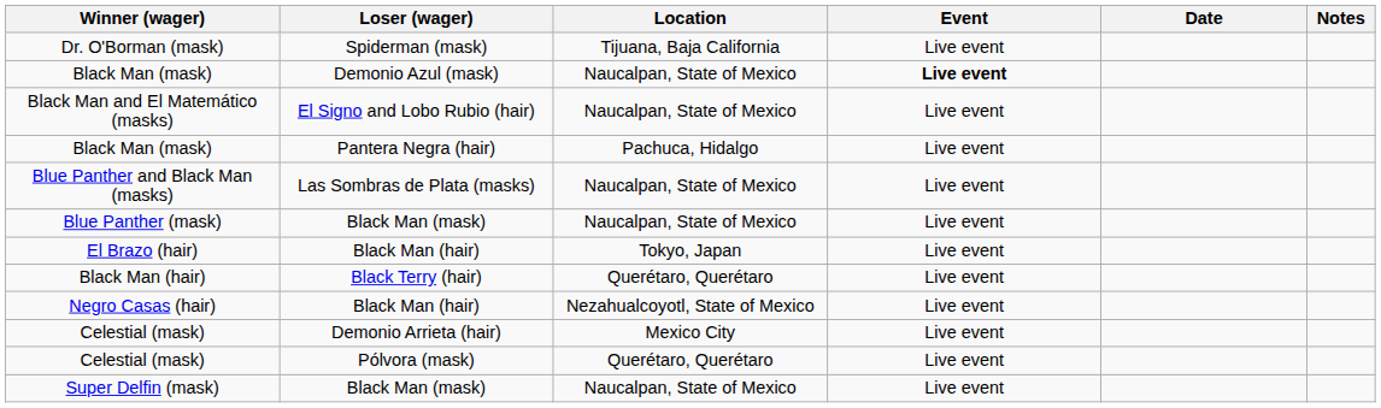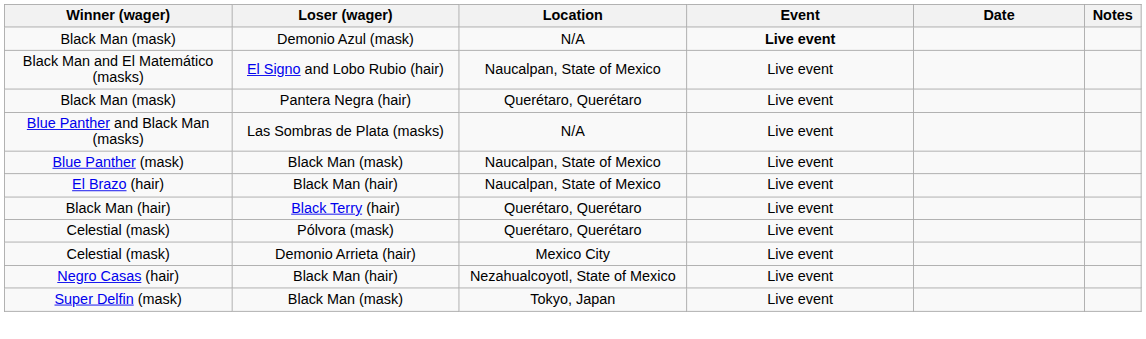- row: Dr. O'Borman (mask) | Spiderman (mask) | Tijuana, Baja California | Live event
Black Man (mask) / Demonio Azul (mask) | Location: Naucalpan, State of Mexico -> N/A
Black Man (mask) / Pantera Negra (hair) | Location: Pachuca, Hidalgo -> Querétaro, Querétaro
Blue Panther and Black Man (masks) | Location: Naucalpan, State of Mexico -> N/A
El Brazo (hair) | Location: Tokyo, Japan -> Naucalpan, State of Mexico
rows swapped: Negro Casas (hair) <-> Celestial (mask) / Pólvora (mask)
Super Delfin (mask) | Location: Naucalpan, State of Mexico -> Tokyo, Japan
